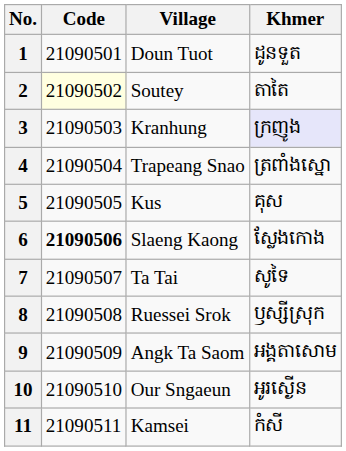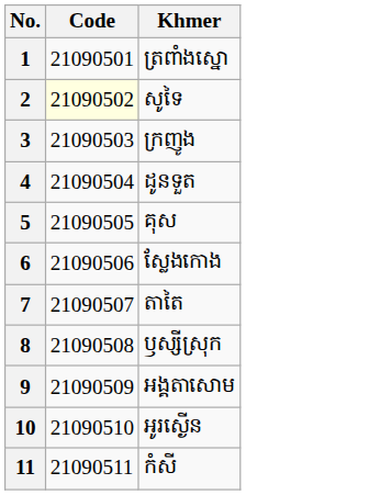- column: Village | Doun Tuot | Soutey | Kranhung | Trapeang Snao | Kus | Slaeng Kaong | Ta Tai | Ruessei Srok | Angk Ta Saom | Our Sngaeun | Kamsei
1 | Khmer: ដូនទួត -> ត្រពាំងស្នោ
2 | Khmer: តាតៃ -> សូទៃ
3 | Khmer: lavender background -> no background
4 | Khmer: ត្រពាំងស្នោ -> ដូនទួត
6 | Code: bold -> normal
7 | Khmer: សូទៃ -> តាតៃ
